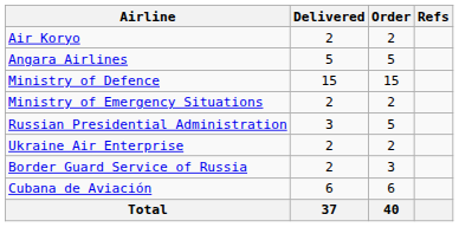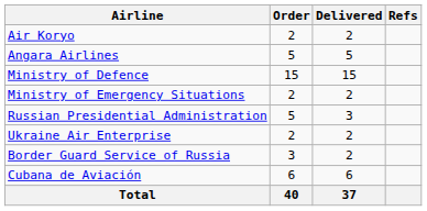columns swapped: Order <-> Delivered
